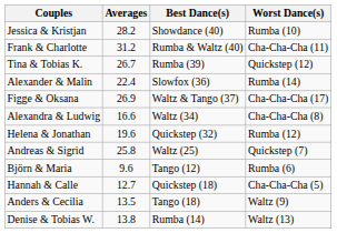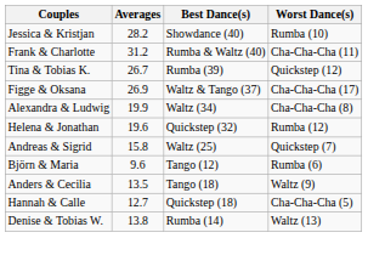- row: Alexander & Malin | 22.4 | Slowfox (36) | Rumba (14)
Alexandra & Ludwig | Averages: 16.6 -> 19.9
Andreas & Sigrid | Averages: 25.8 -> 15.8
rows swapped: Anders & Cecilia <-> Hannah & Calle
